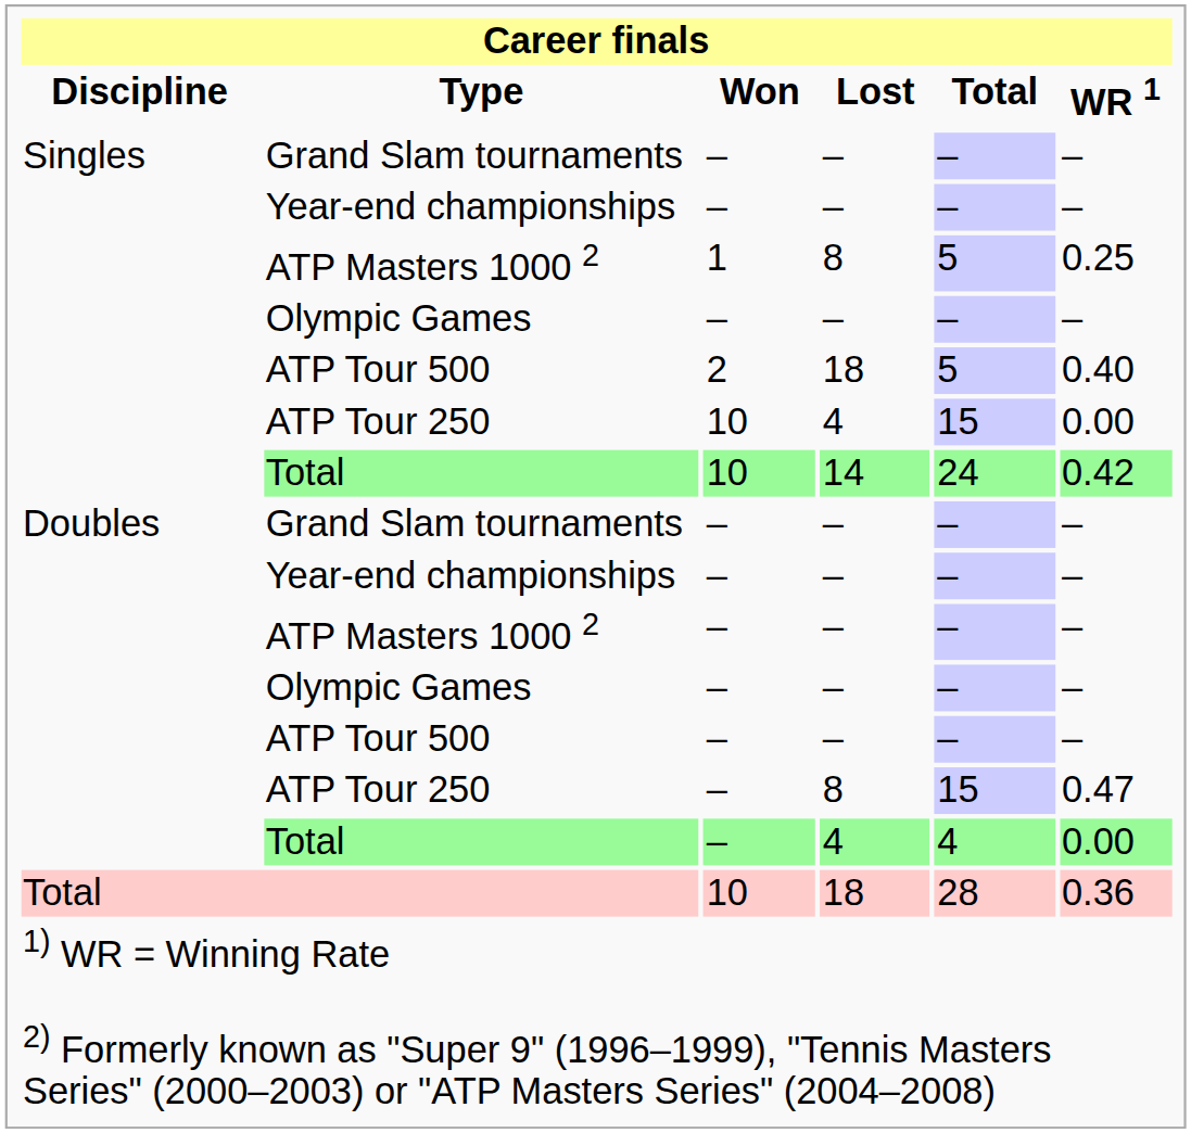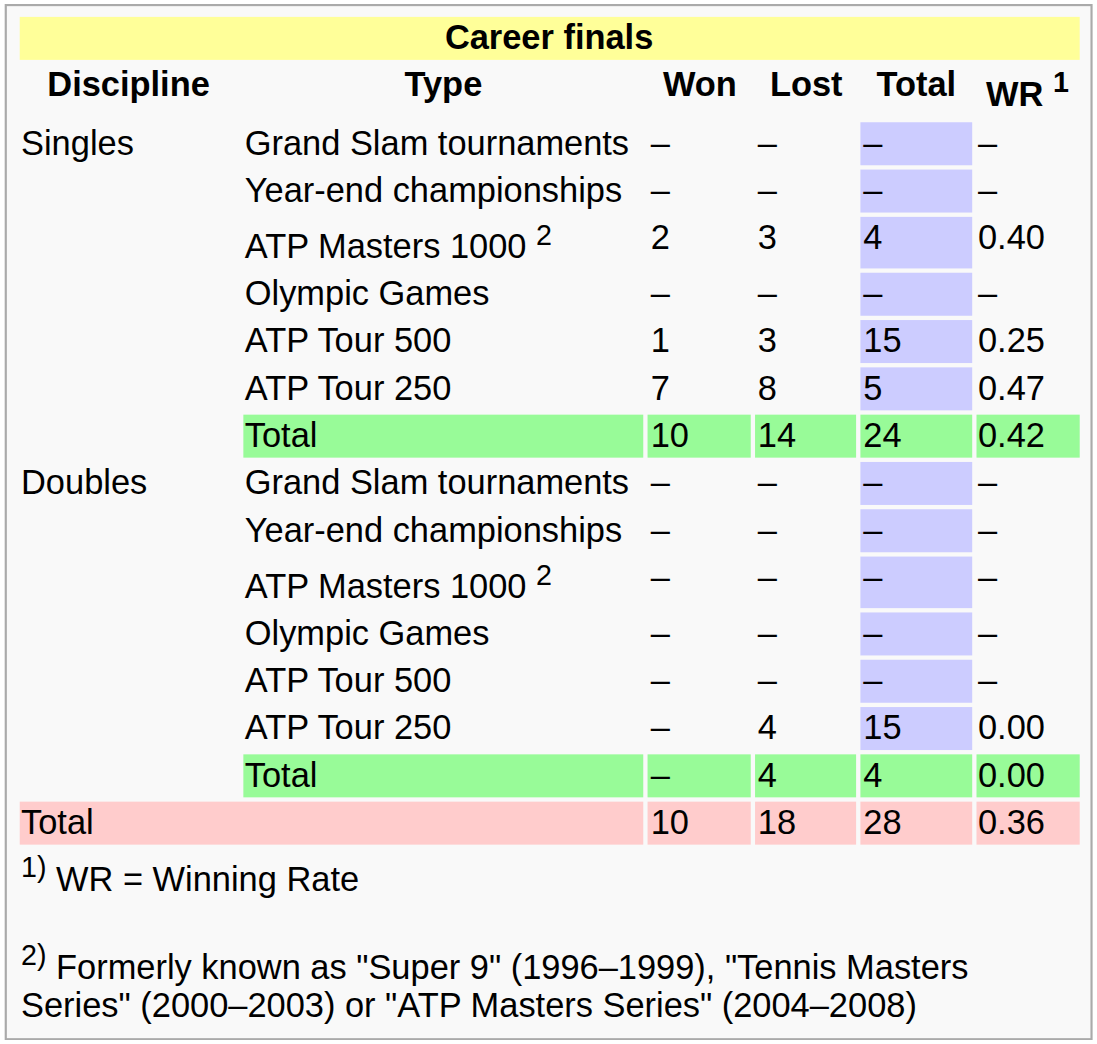Singles / ATP Masters 1000 2 | Won: 1 -> 2
Singles / ATP Masters 1000 2 | Lost: 8 -> 3
Singles / ATP Masters 1000 2 | Total: 5 -> 4
Singles / ATP Masters 1000 2 | WR 1: 0.25 -> 0.40
Singles / ATP Tour 500 | Won: 2 -> 1
Singles / ATP Tour 500 | Lost: 18 -> 3
Singles / ATP Tour 500 | Total: 5 -> 15
Singles / ATP Tour 500 | WR 1: 0.40 -> 0.25
Singles / ATP Tour 250 | Won: 10 -> 7
Singles / ATP Tour 250 | Lost: 4 -> 8
Singles / ATP Tour 250 | Total: 15 -> 5
Singles / ATP Tour 250 | WR 1: 0.00 -> 0.47
Doubles / ATP Tour 250 | Lost: 8 -> 4
Doubles / ATP Tour 250 | WR 1: 0.47 -> 0.00
